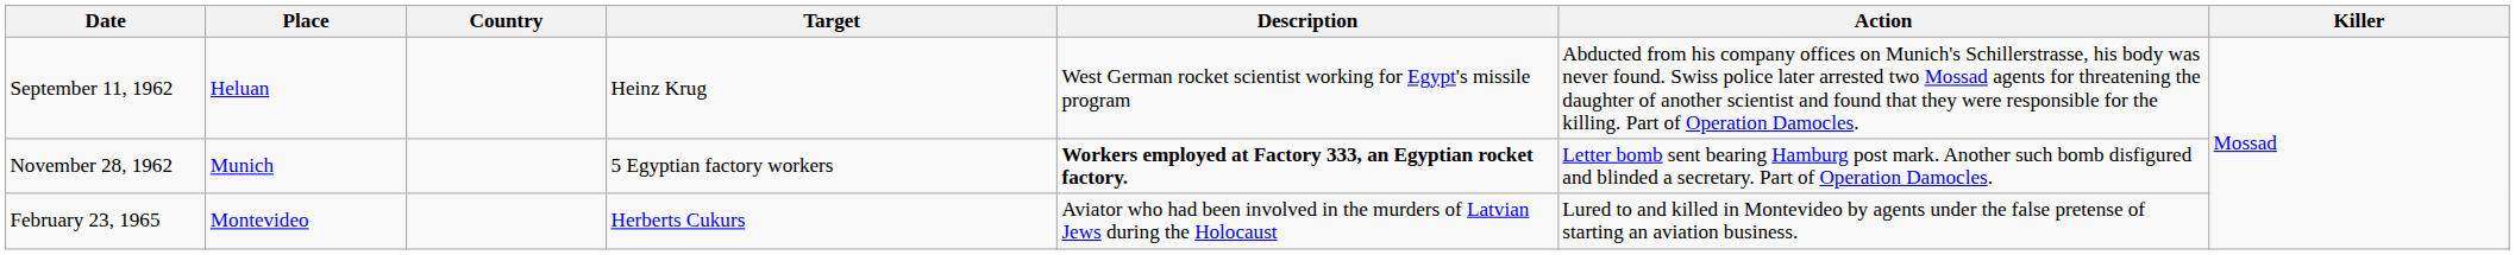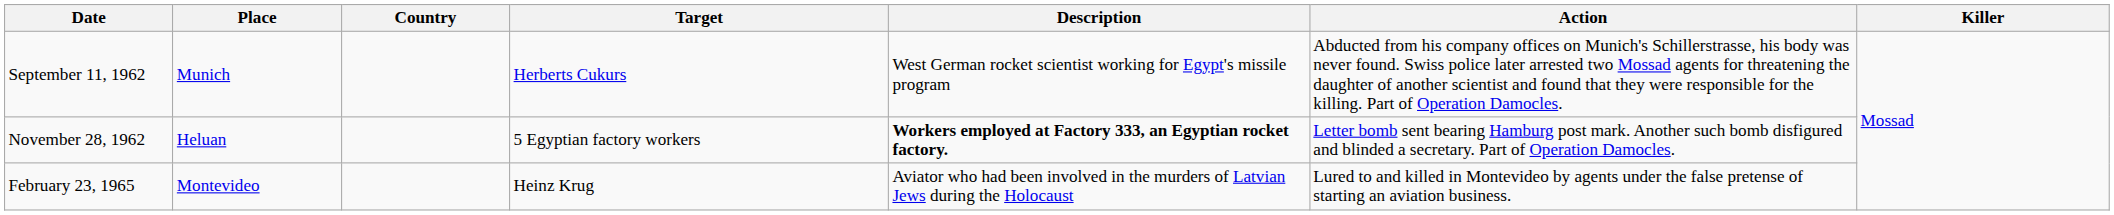September 11, 1962 | Place: Heluan -> Munich
September 11, 1962 | Target: Heinz Krug -> Herberts Cukurs
November 28, 1962 | Place: Munich -> Heluan
February 23, 1965 | Target: Herberts Cukurs -> Heinz Krug
